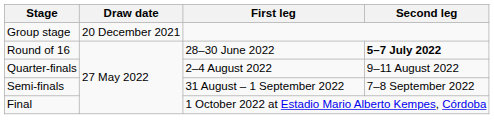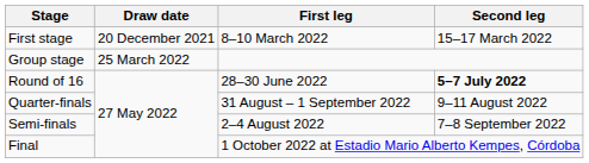+ row: First stage | 20 December 2021 | 8–10 March 2022 | 15–17 March 2022
Group stage | Draw date: 20 December 2021 -> 25 March 2022
Quarter-finals | First leg: 2–4 August 2022 -> 31 August – 1 September 2022
Semi-finals | First leg: 31 August – 1 September 2022 -> 2–4 August 2022
